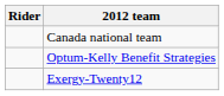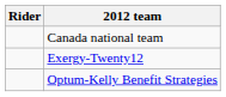rows swapped: Optum-Kelly Benefit Strategies <-> Exergy-Twenty12
